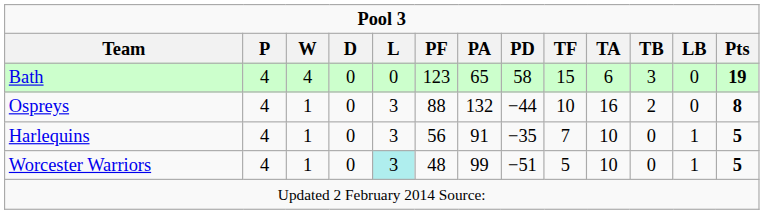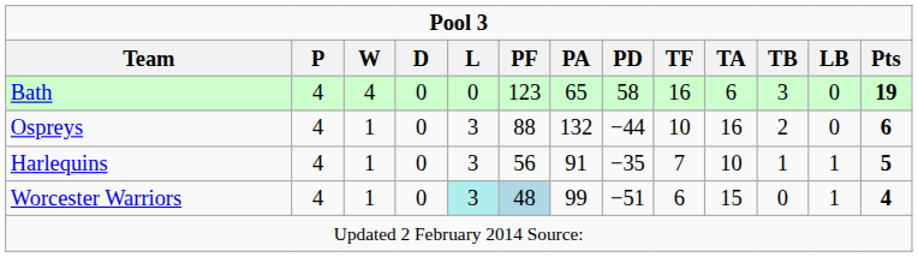Bath | TF: 15 -> 16
Ospreys | Pts: 8 -> 6
Harlequins | TB: 0 -> 1
Worcester Warriors | PF: no background -> lightblue background
Worcester Warriors | TF: 5 -> 6
Worcester Warriors | TA: 10 -> 15
Worcester Warriors | Pts: 5 -> 4
